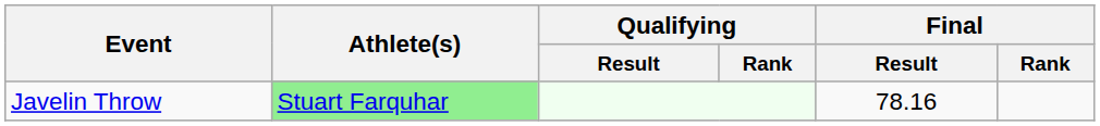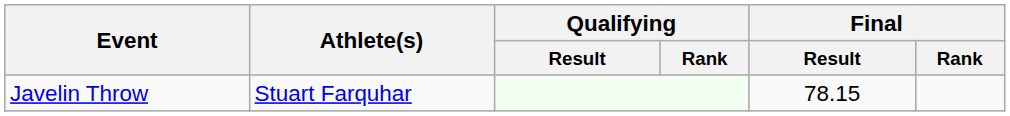Javelin Throw | Athlete(s): lightgreen background -> no background
Javelin Throw | Final / Result: 78.16 -> 78.15
